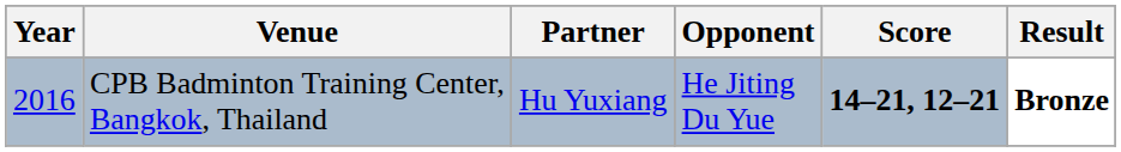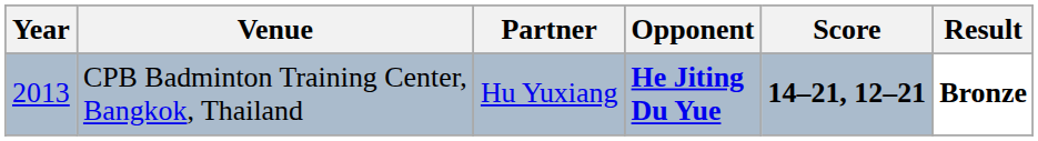CPB Badminton Training Center, Bangkok, Thailand | Year: 2016 -> 2013
CPB Badminton Training Center, Bangkok, Thailand | Opponent: normal -> bold
